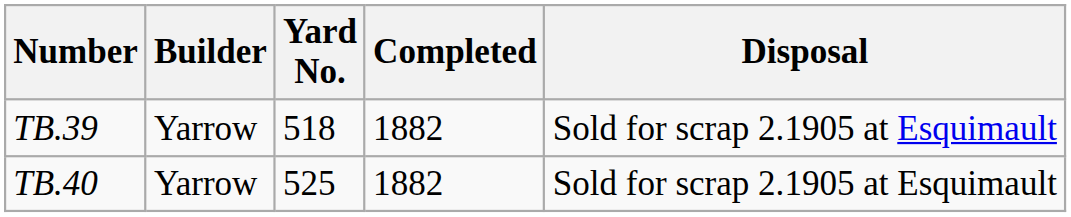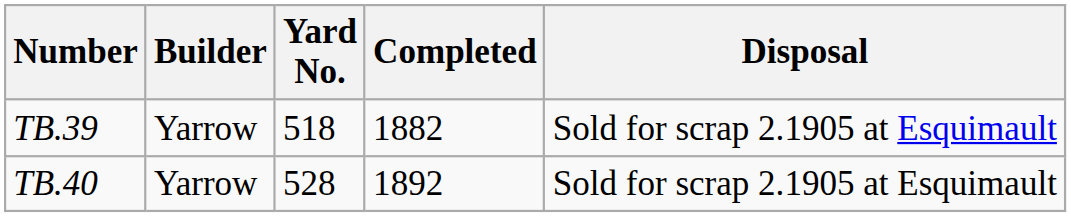TB.40 | Yard No.: 525 -> 528
TB.40 | Completed: 1882 -> 1892
